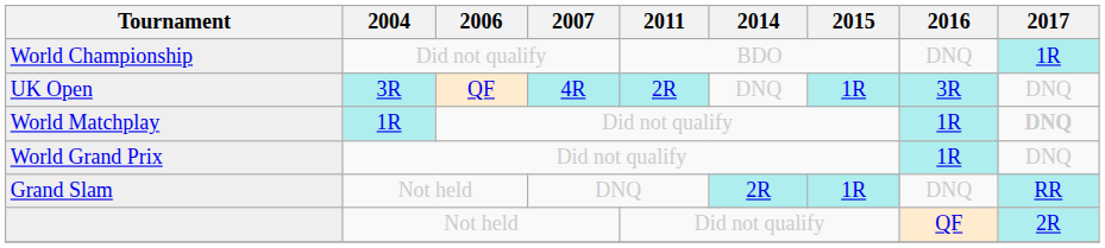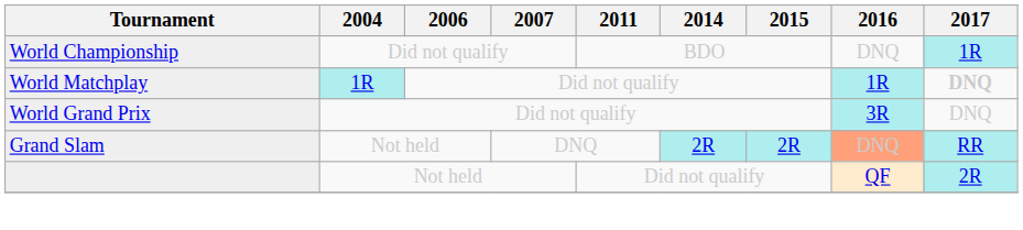- row: UK Open | 3R | QF | 4R | 2R | DNQ | 1R | 3R | DNQ
World Grand Prix | 2016: 1R -> 3R
Grand Slam | 2015: 1R -> 2R
Grand Slam | 2016: no background -> lightsalmon background
